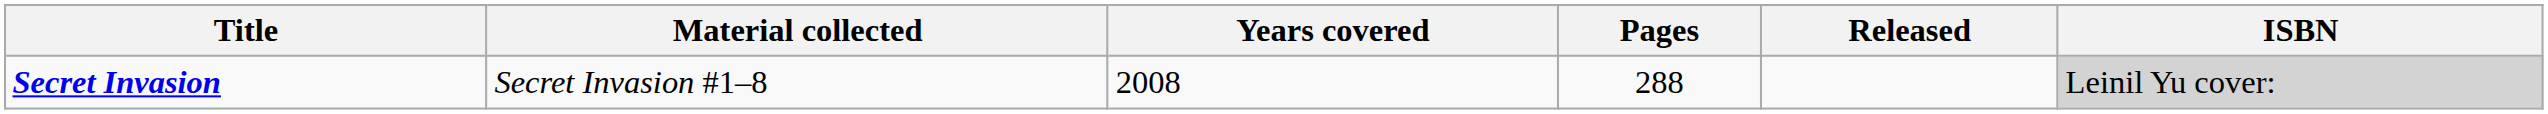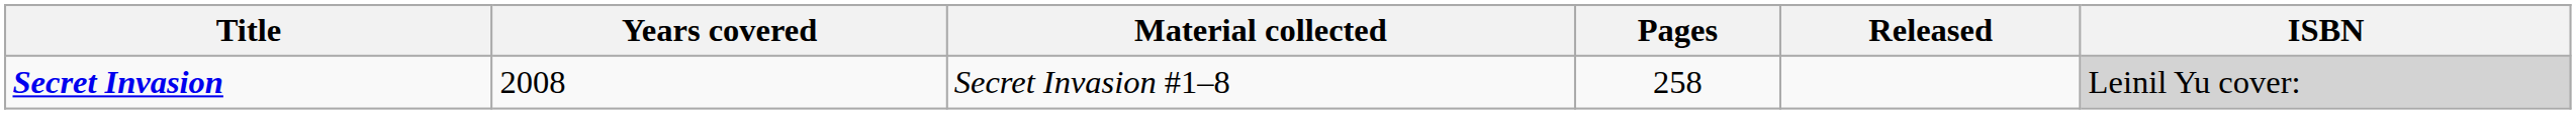columns swapped: Years covered <-> Material collected
Secret Invasion | Pages: 288 -> 258
